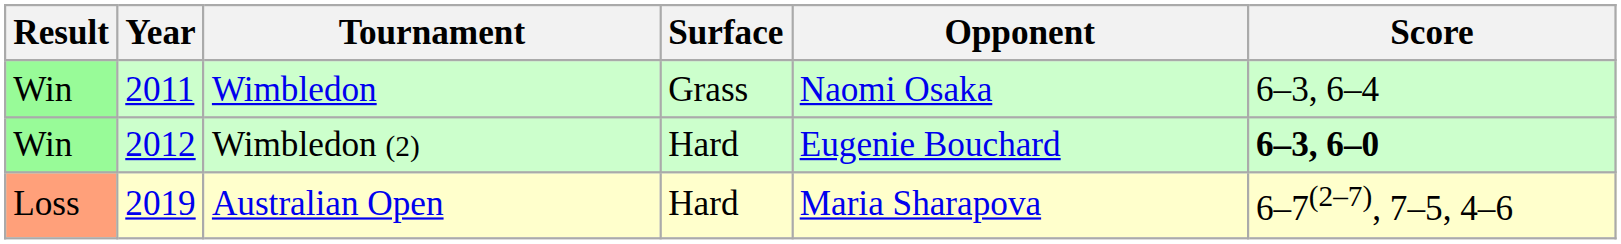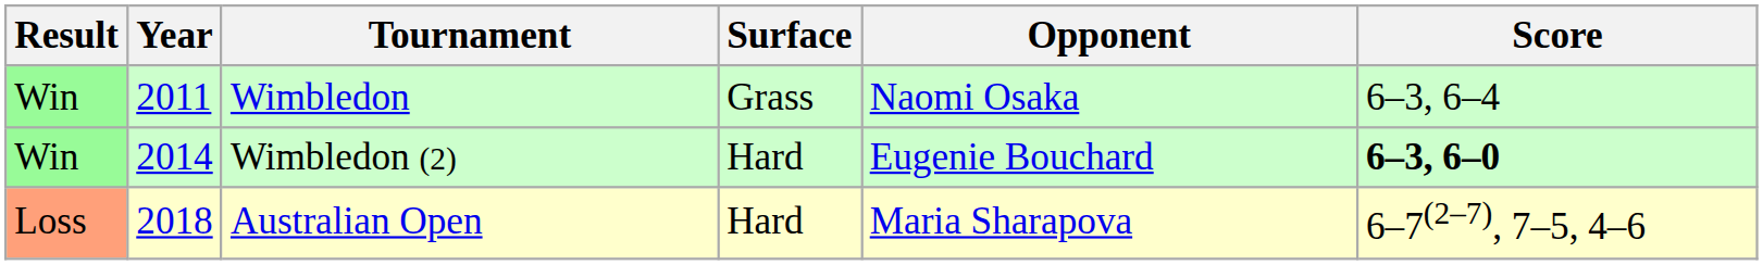Wimbledon (2) | Year: 2012 -> 2014
Australian Open | Year: 2019 -> 2018
